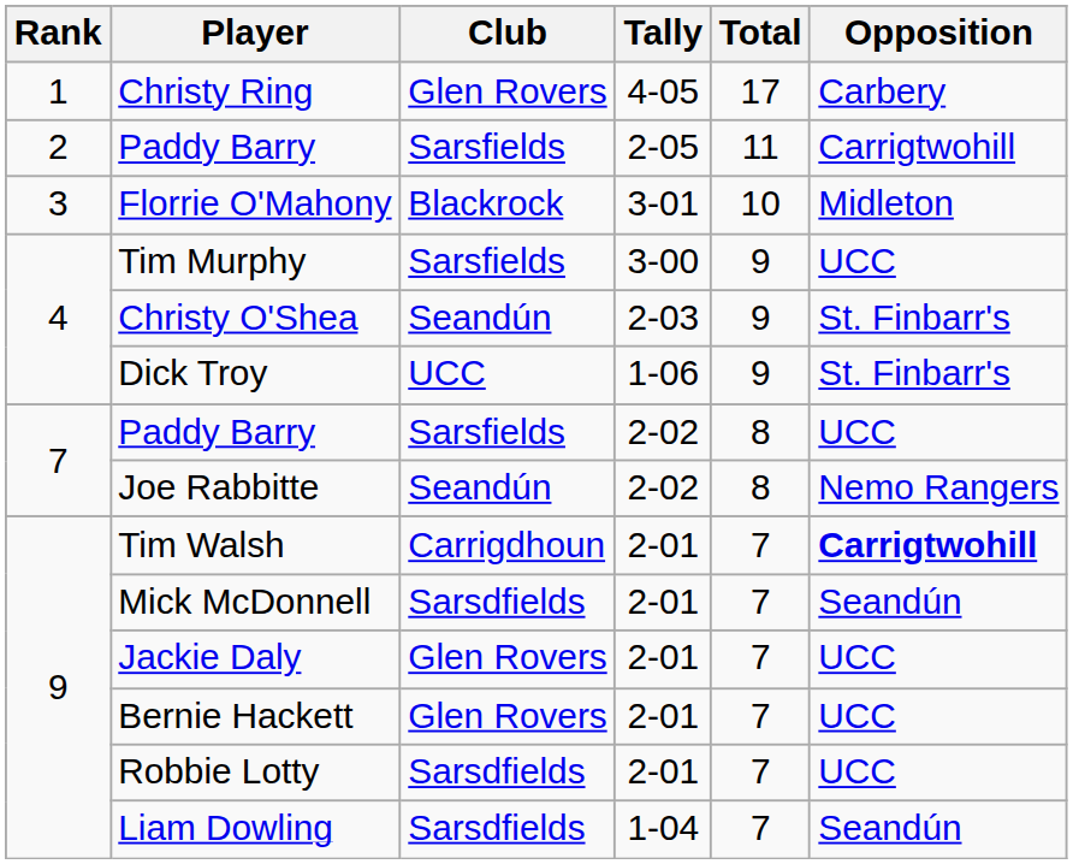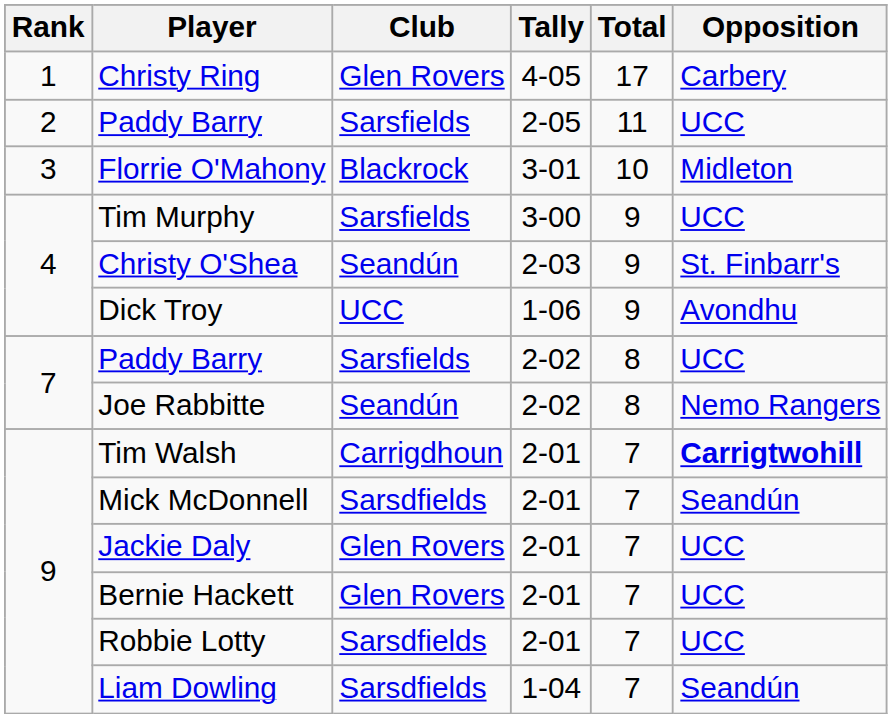Paddy Barry / 2-05 | Opposition: Carrigtwohill -> UCC
Dick Troy | Opposition: St. Finbarr's -> Avondhu
